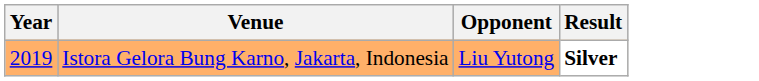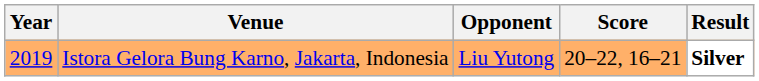+ column: Score | 20–22, 16–21
